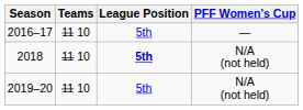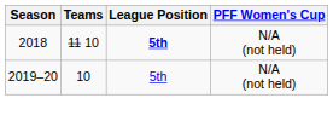- row: 2016–17 | 11 10 | 5th | —
2019–20 | Teams: 11 10 -> 10
